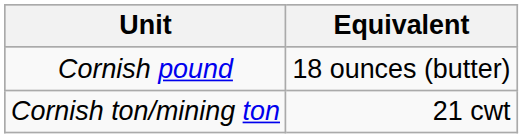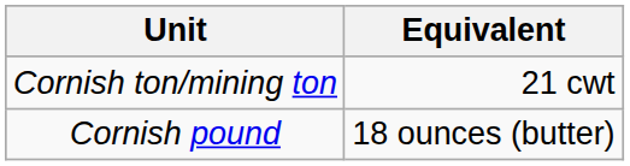rows swapped: Cornish ton/mining ton <-> Cornish pound
